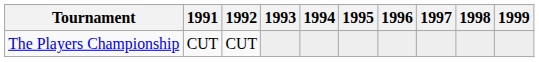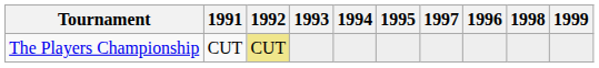columns swapped: 1996 <-> 1997
The Players Championship | 1992: no background -> khaki background
